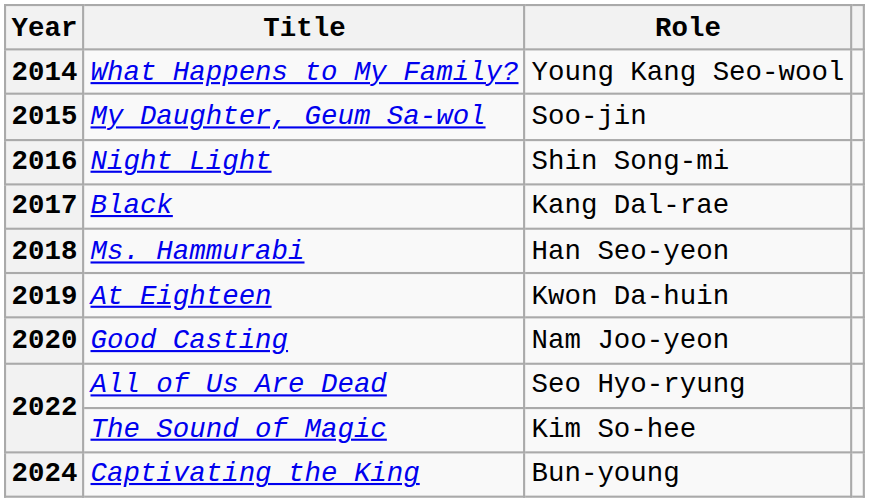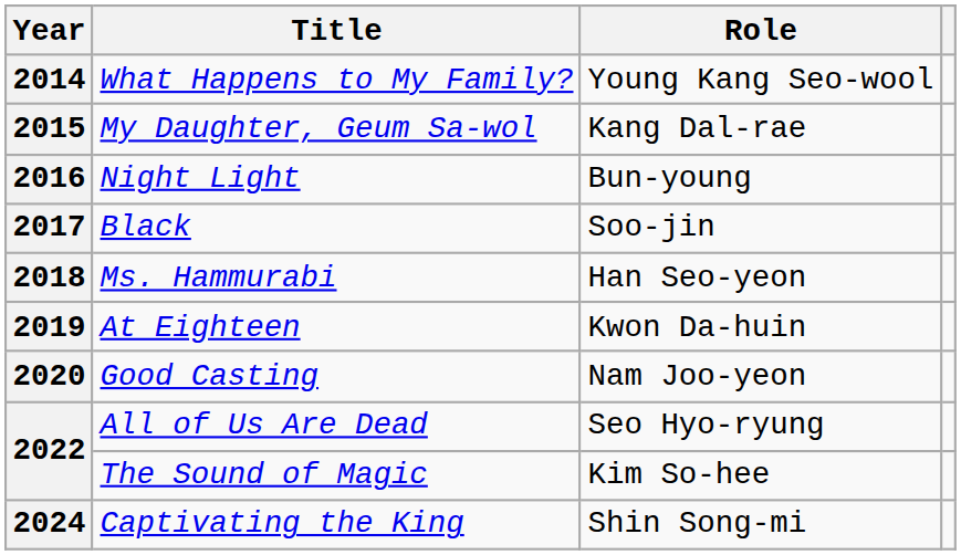2015 | Role: Soo-jin -> Kang Dal-rae
2016 | Role: Shin Song-mi -> Bun-young
2017 | Role: Kang Dal-rae -> Soo-jin
2024 | Role: Bun-young -> Shin Song-mi
